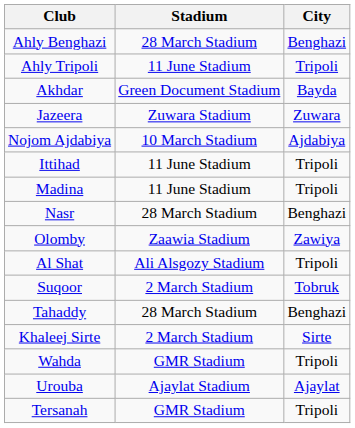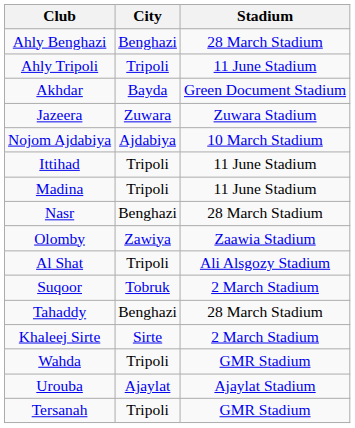columns swapped: City <-> Stadium
